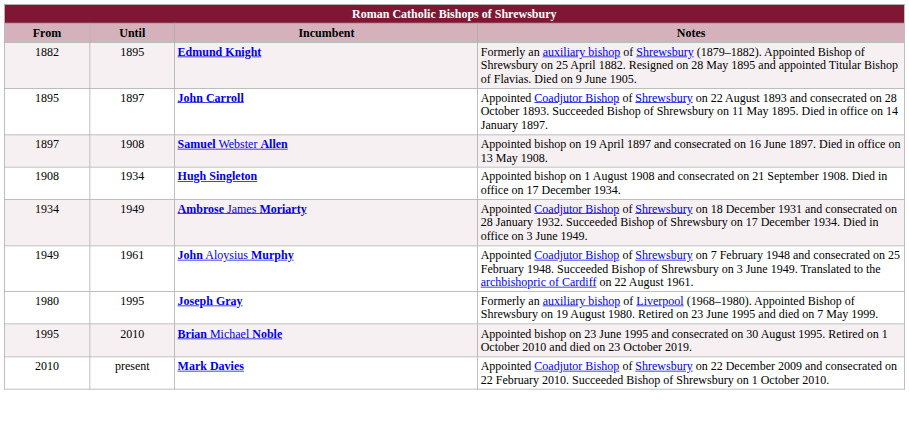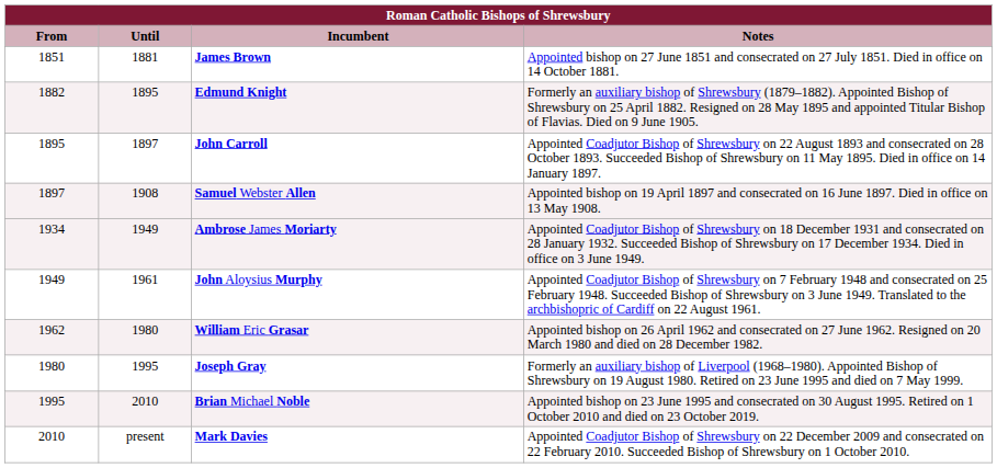+ row: 1851 | 1881 | James Brown | Appointed bishop on 27 June 1851 and consecrated on 27 July 1851. Died in office on 14 October 1881.
- row: 1908 | 1934 | Hugh Singleton | Appointed bishop on 1 August 1908 and consecrated on 21 September 1908. Died in office on 17 December 1934.
+ row: 1962 | 1980 | William Eric Grasar | Appointed bishop on 26 April 1962 and consecrated on 27 June 1962. Resigned on 20 March 1980 and died on 28 December 1982.
